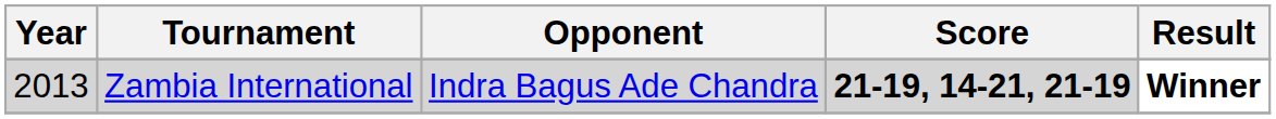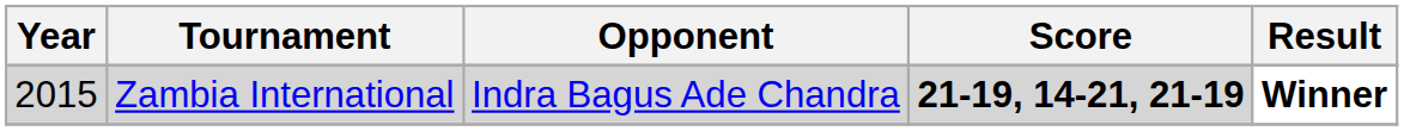Zambia International | Year: 2013 -> 2015
